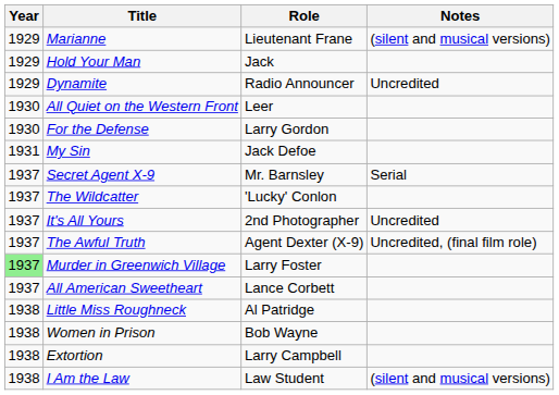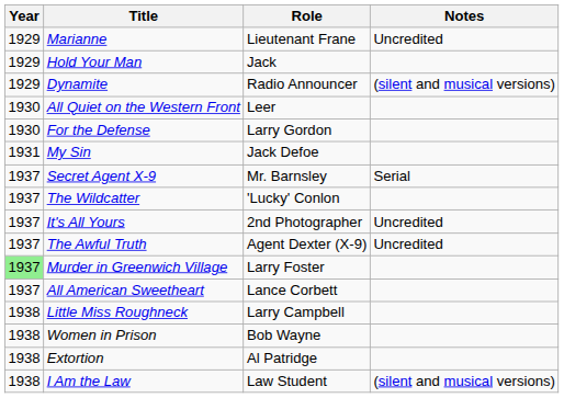Marianne | Notes: (silent and musical versions) -> Uncredited
Dynamite | Notes: Uncredited -> (silent and musical versions)
The Awful Truth | Notes: Uncredited, (final film role) -> Uncredited
Little Miss Roughneck | Role: Al Patridge -> Larry Campbell
Extortion | Role: Larry Campbell -> Al Patridge
